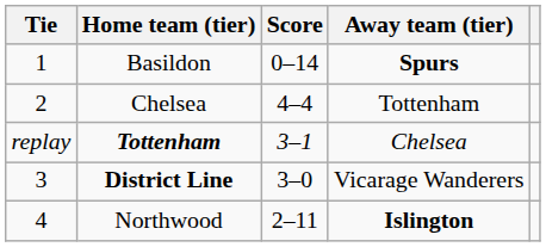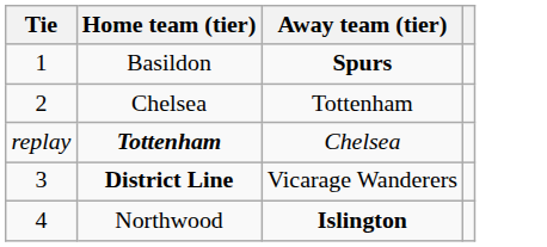- column: Score | 0–14 | 4–4 | 3–1 | 3–0 | 2–11
